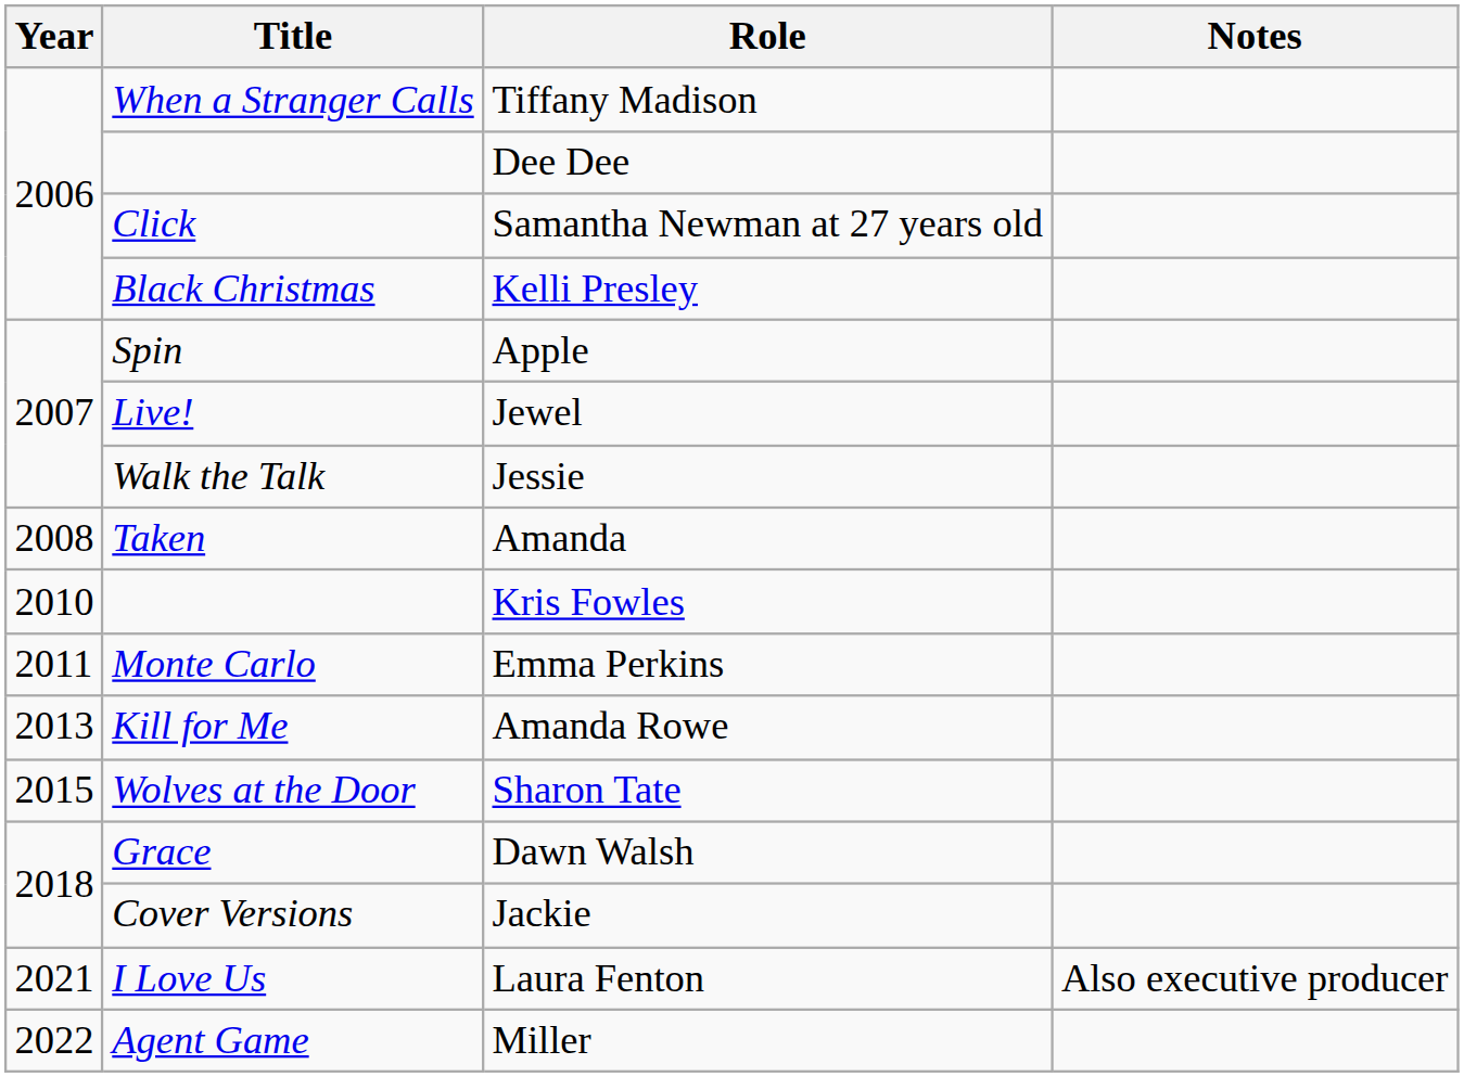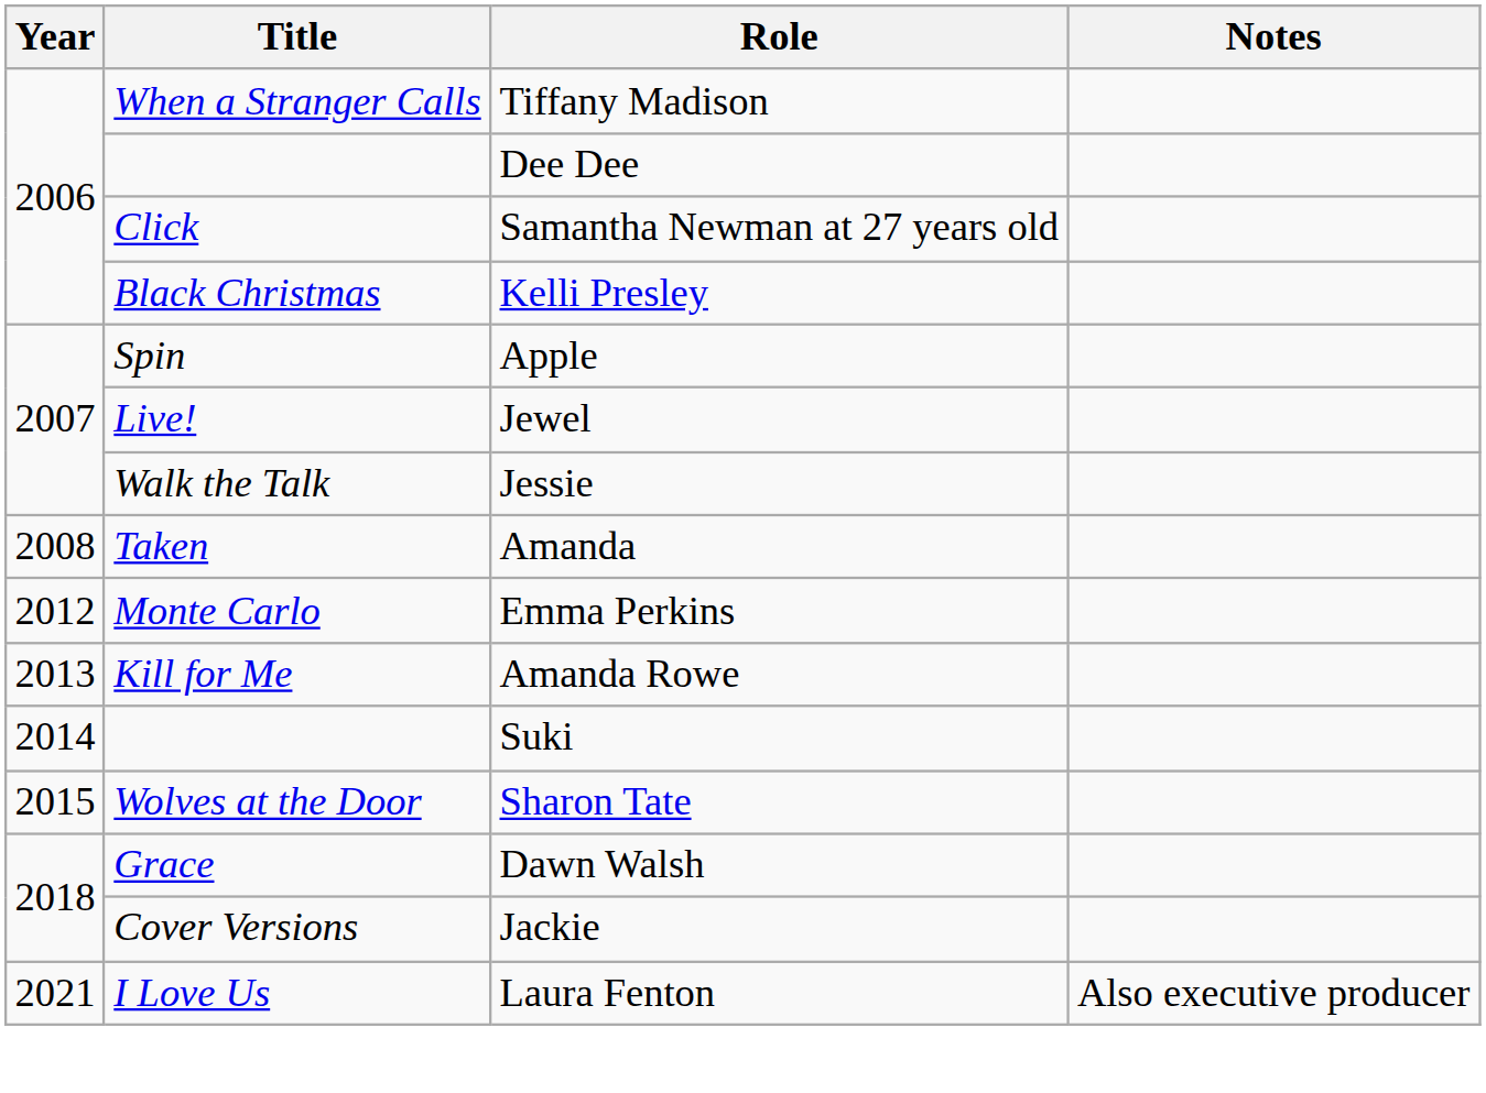- row: 2010 | Kris Fowles
Emma Perkins | Year: 2011 -> 2012
+ row: 2014 | Suki
- row: 2022 | Agent Game | Miller
